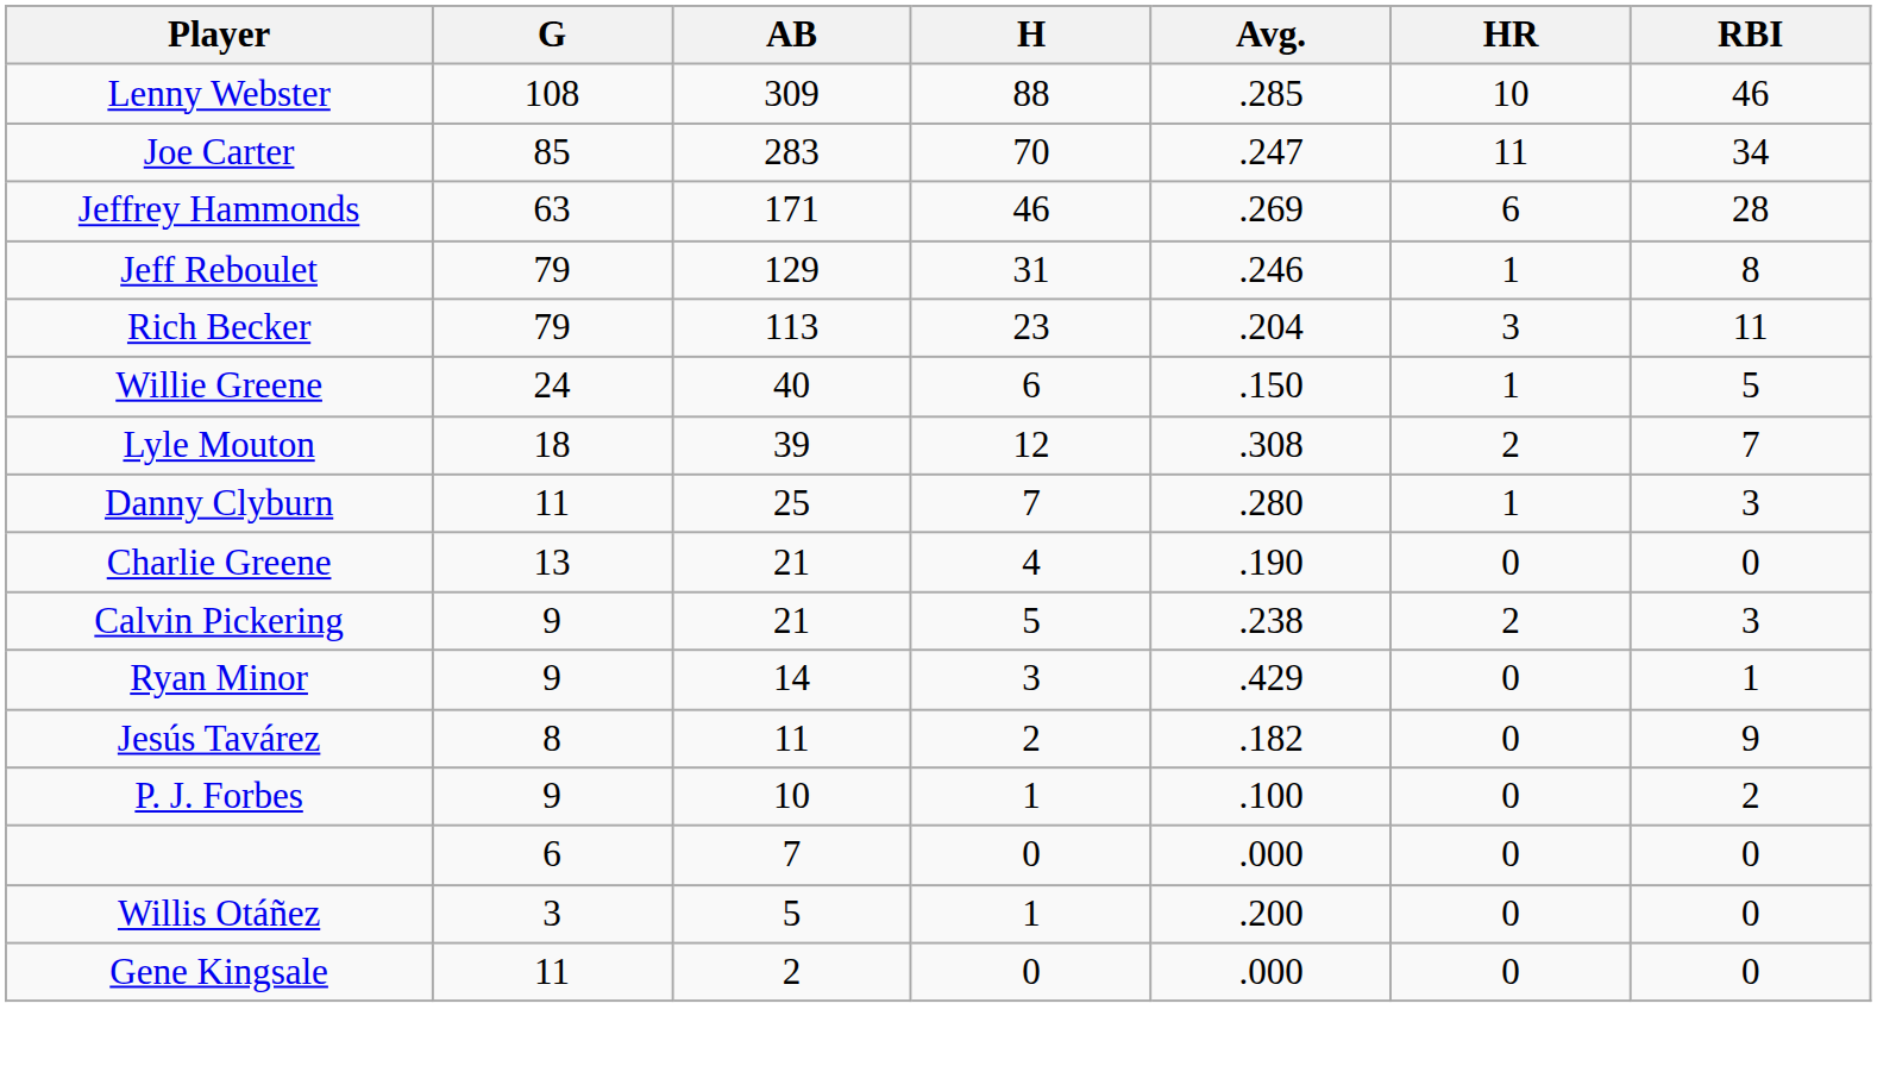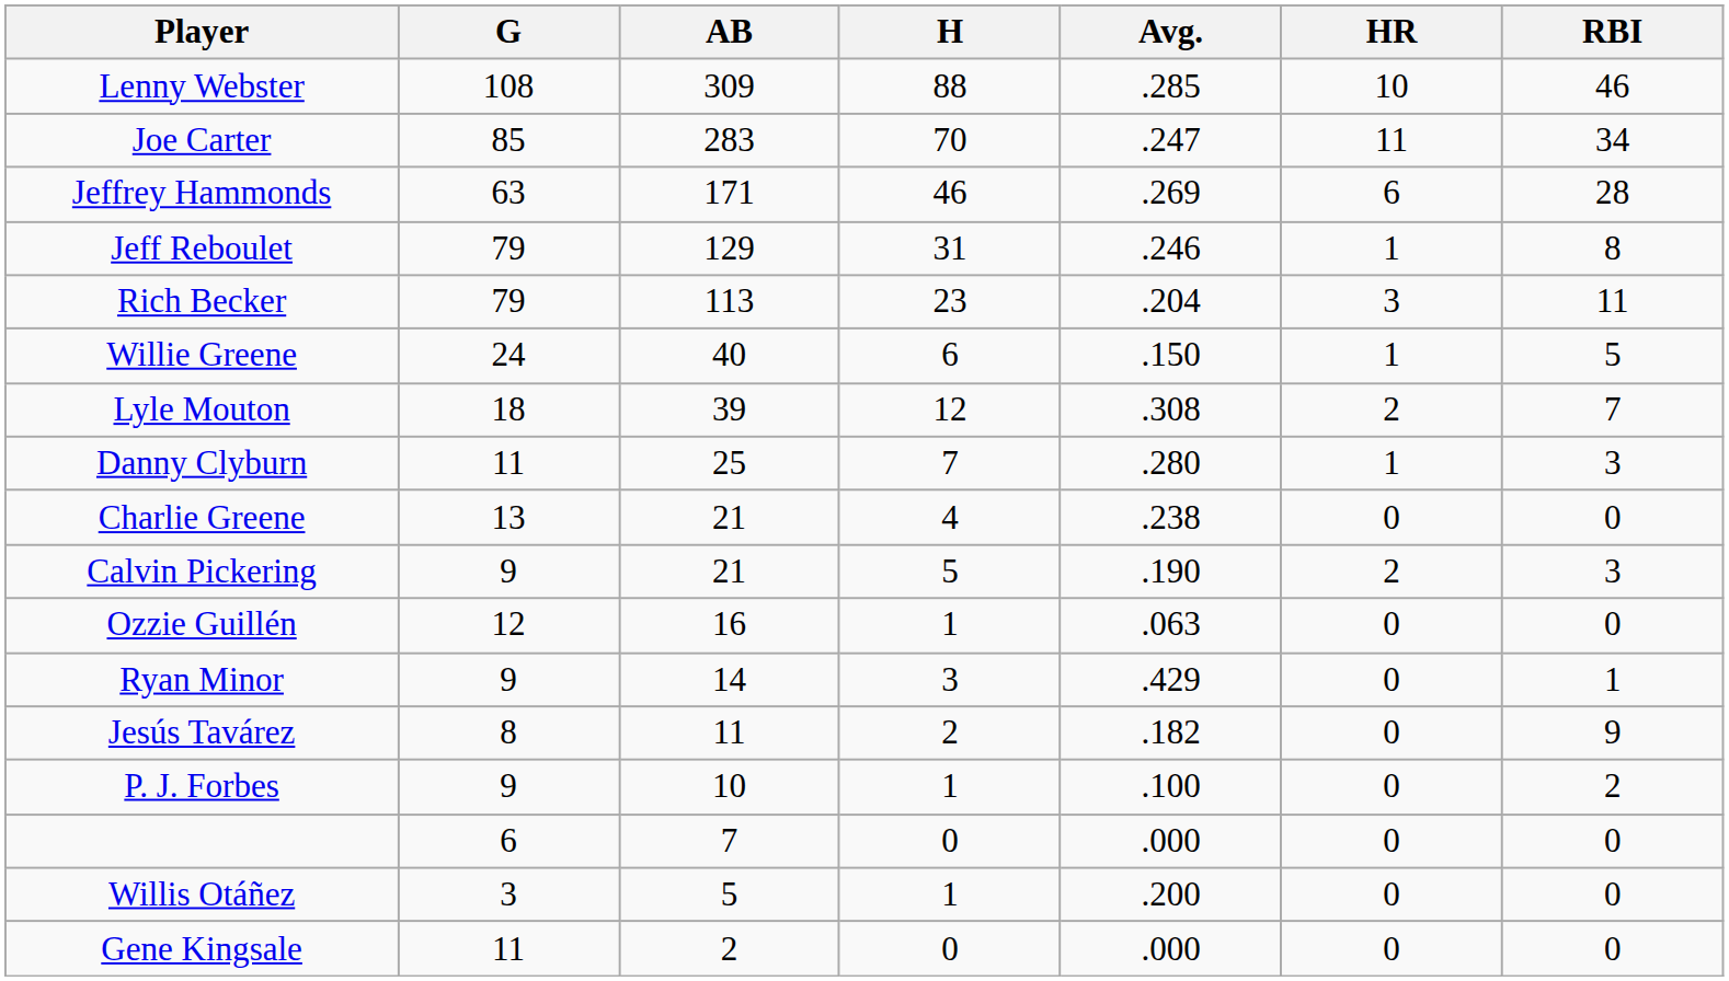Charlie Greene | Avg.: .190 -> .238
Calvin Pickering | Avg.: .238 -> .190
+ row: Ozzie Guillén | 12 | 16 | 1 | .063 | 0 | 0
